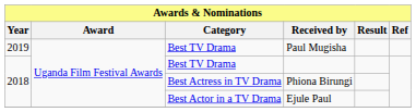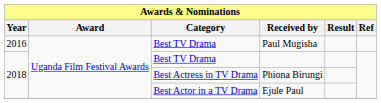Paul Mugisha | Year: 2019 -> 2016
